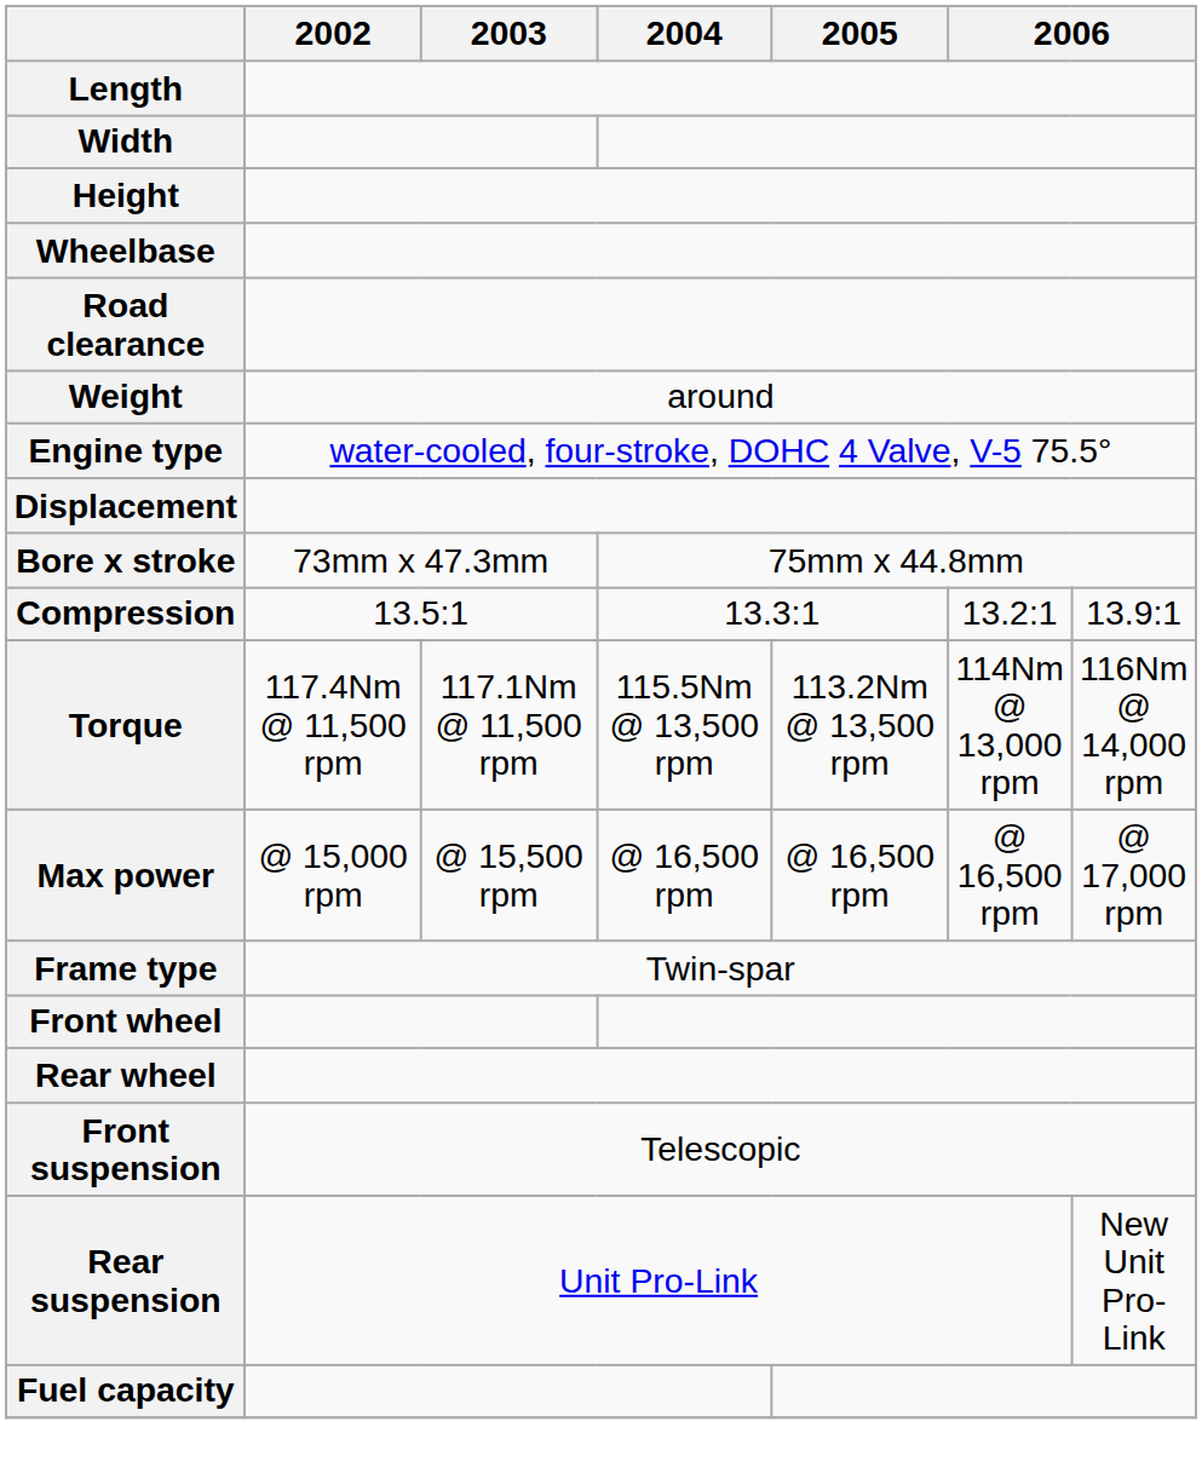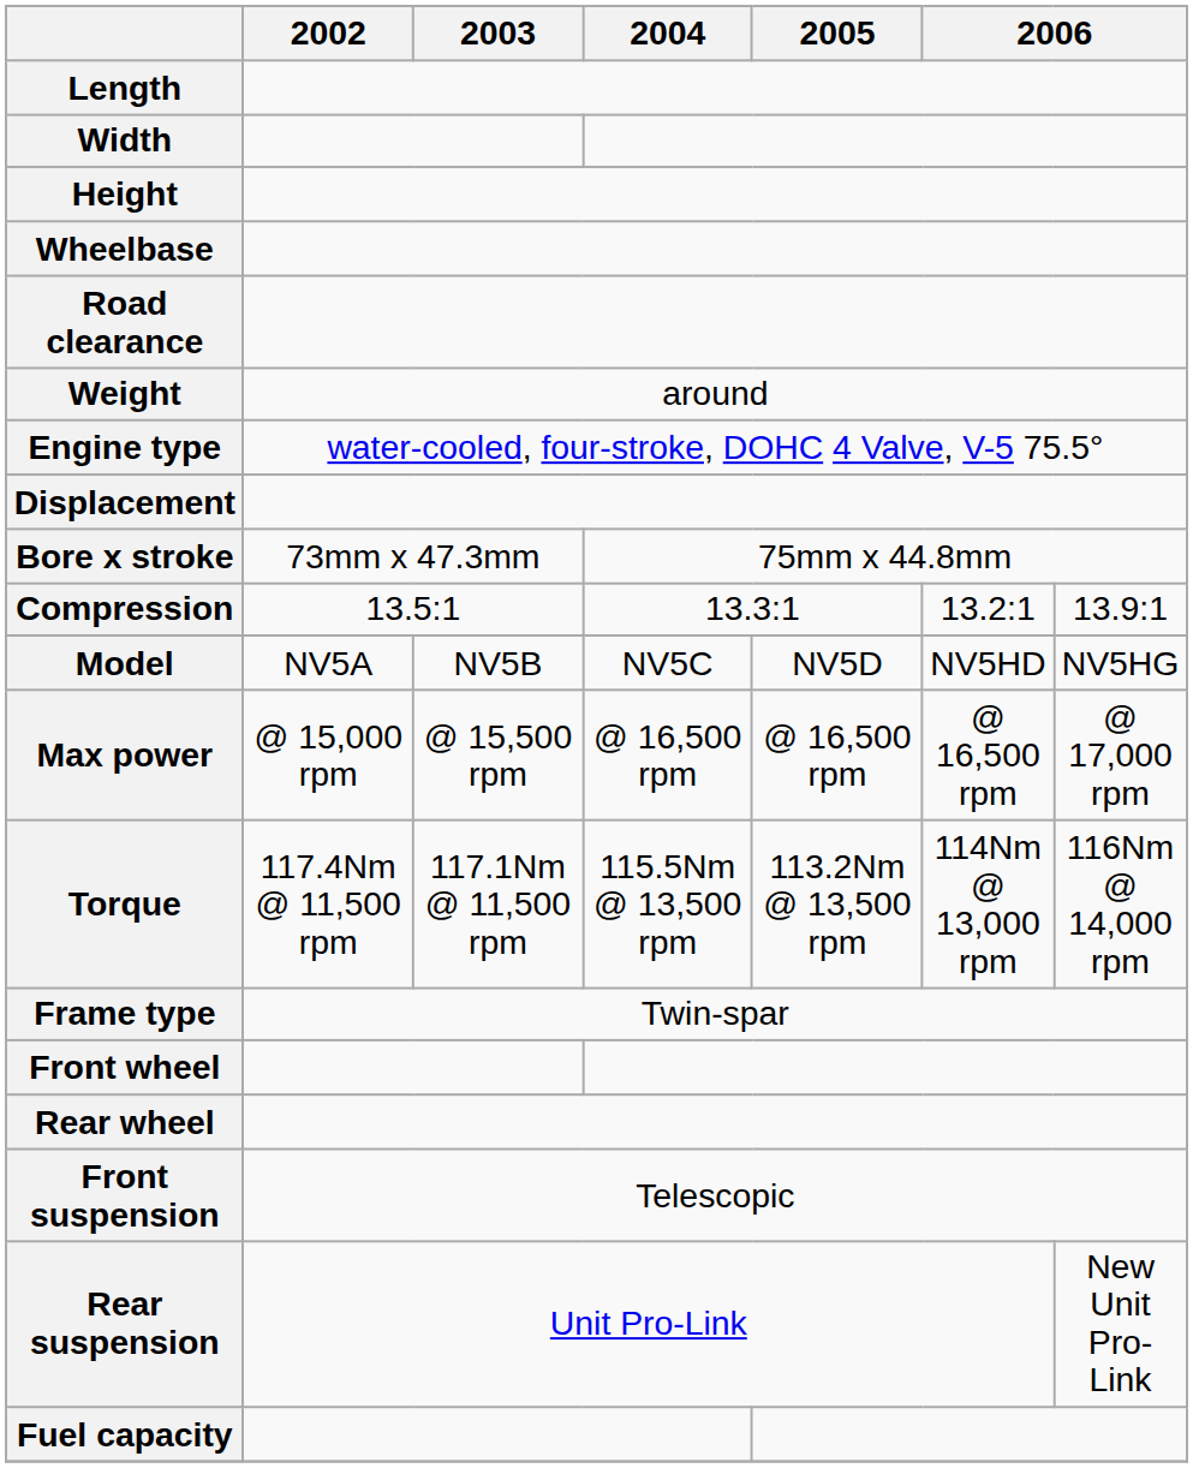+ row: Model | NV5A | NV5B | NV5C | NV5D | NV5HD | NV5HG
rows swapped: Max power <-> Torque
